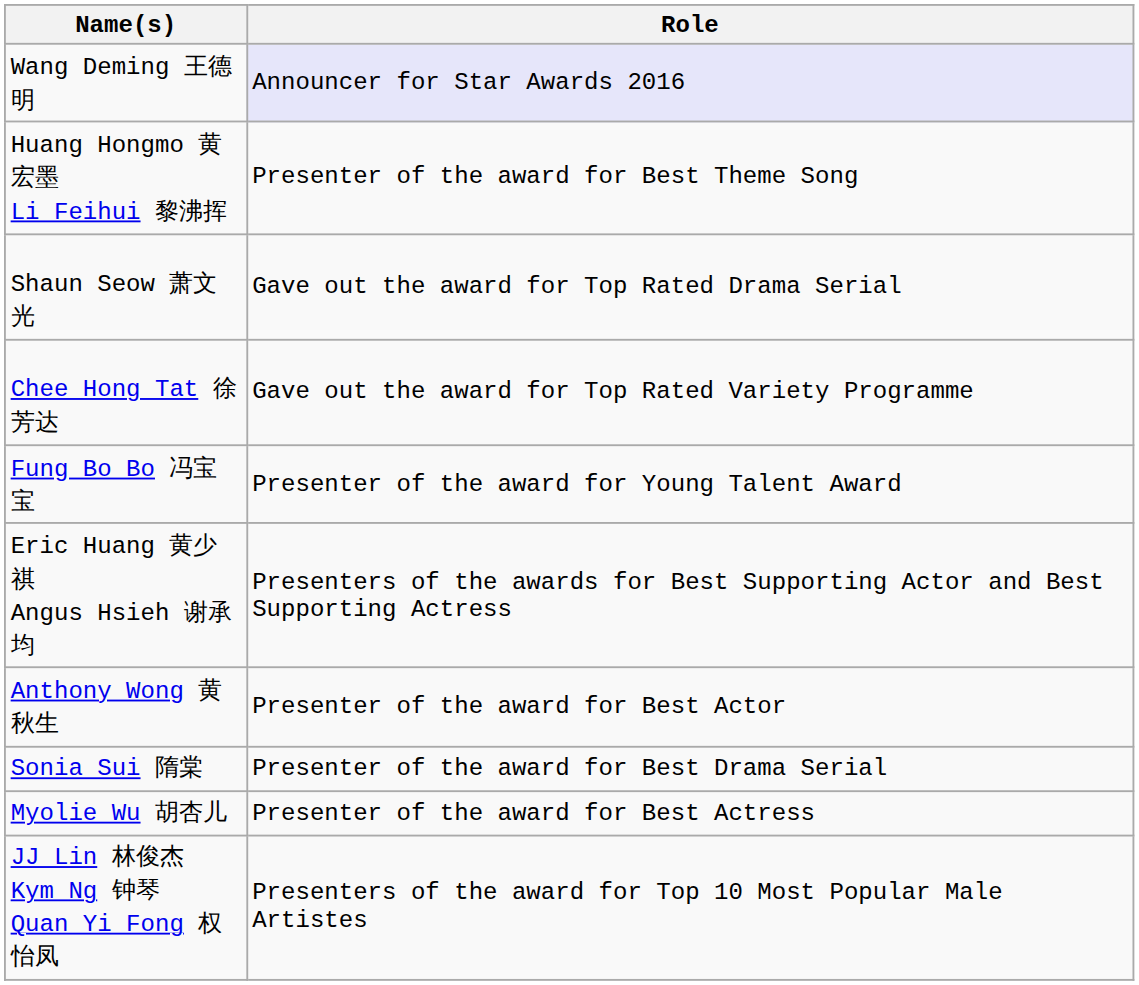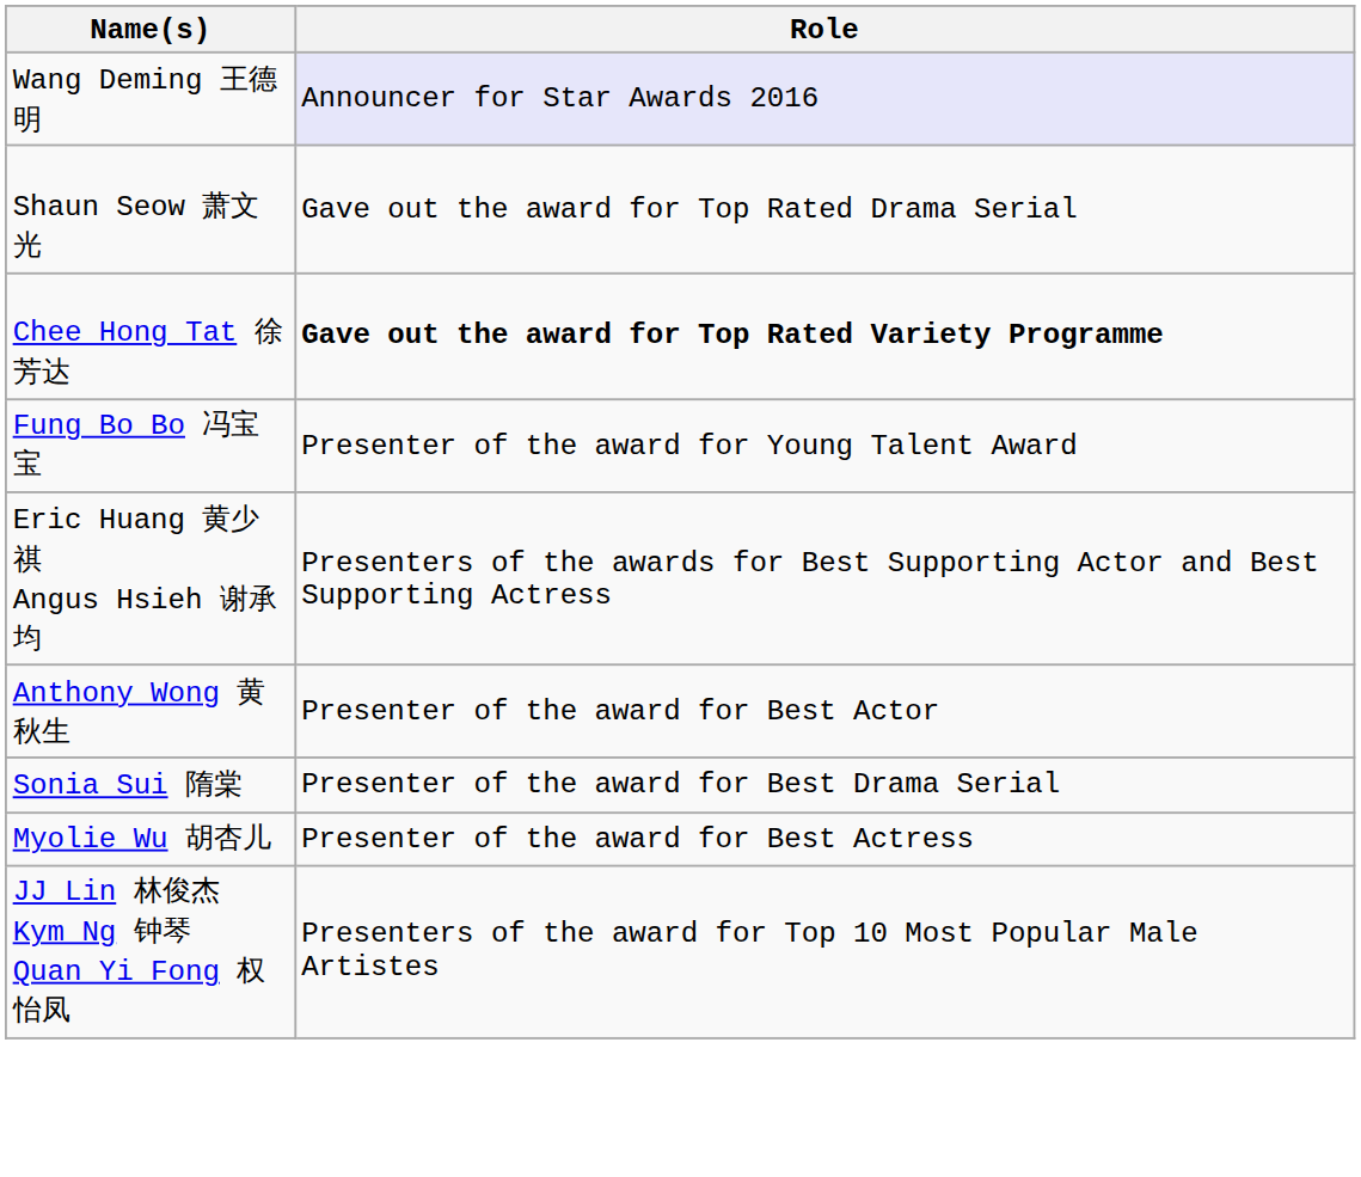- row: Huang Hongmo 黄宏墨 Li Feihui 黎沸挥 | Presenter of the award for Best Theme Song
Chee Hong Tat 徐芳达 | Role: normal -> bold
